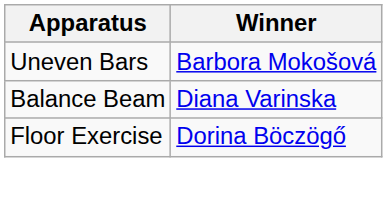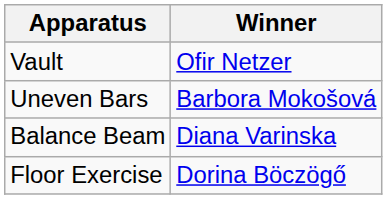+ row: Vault | Ofir Netzer
